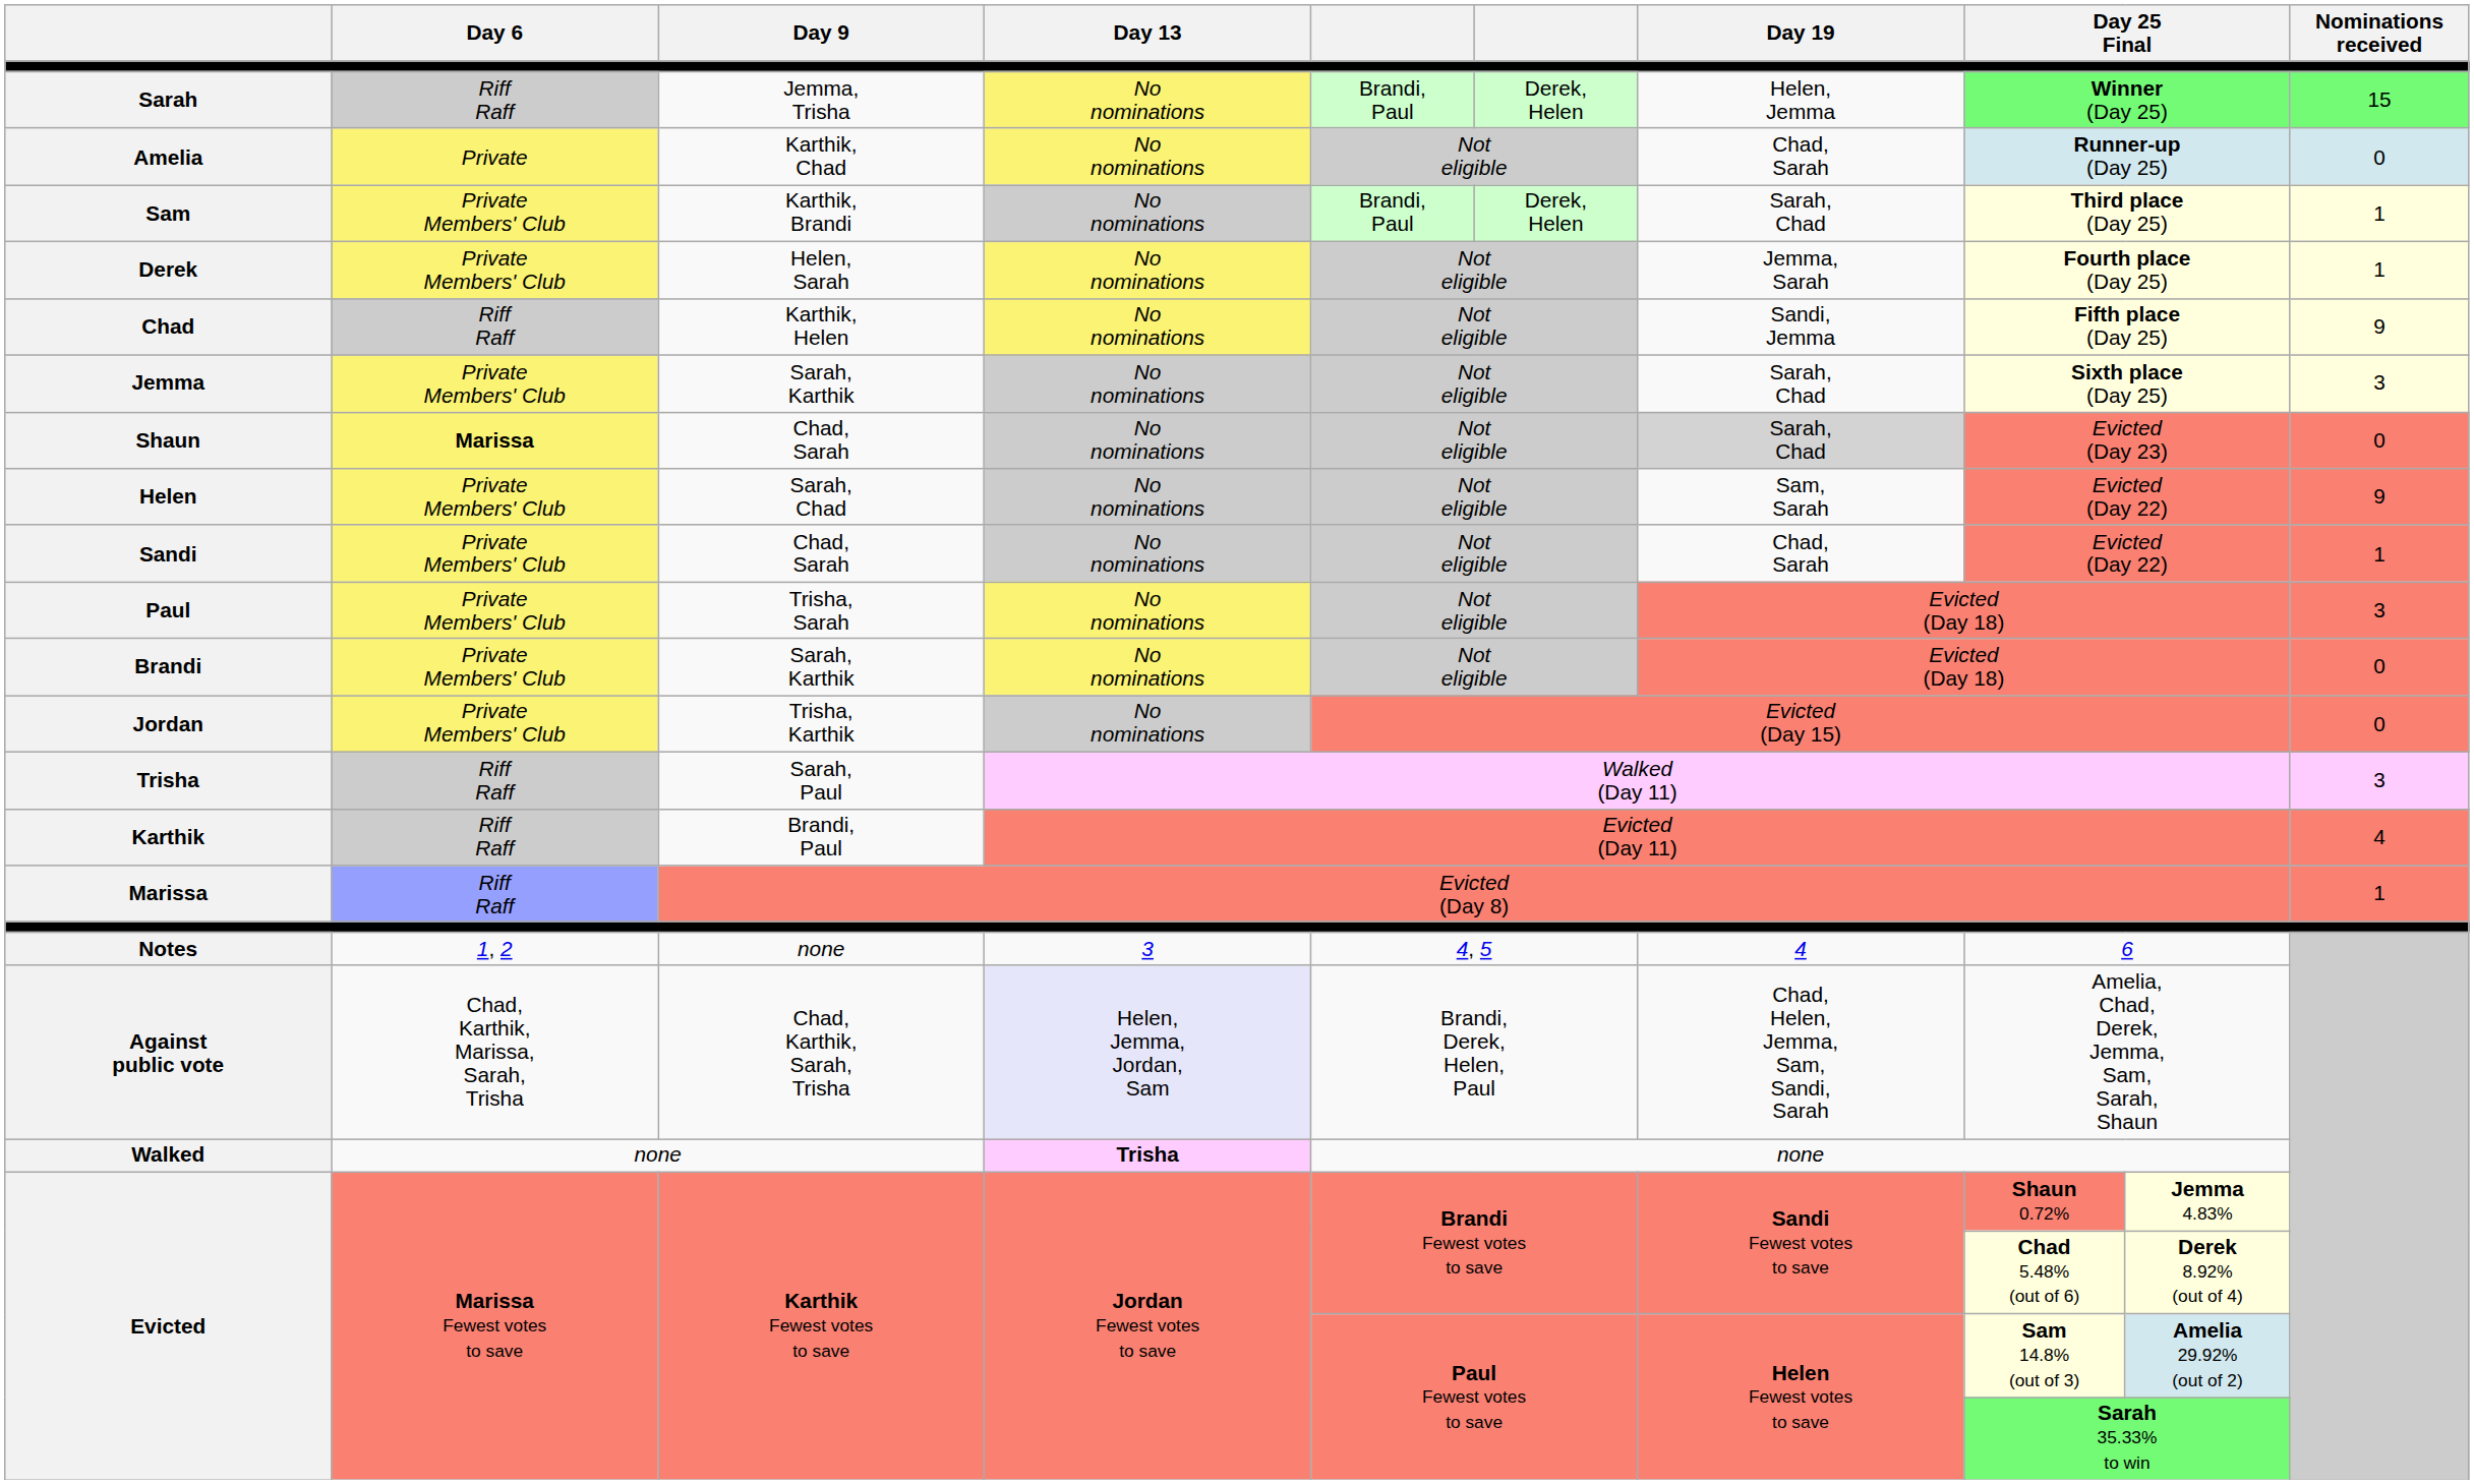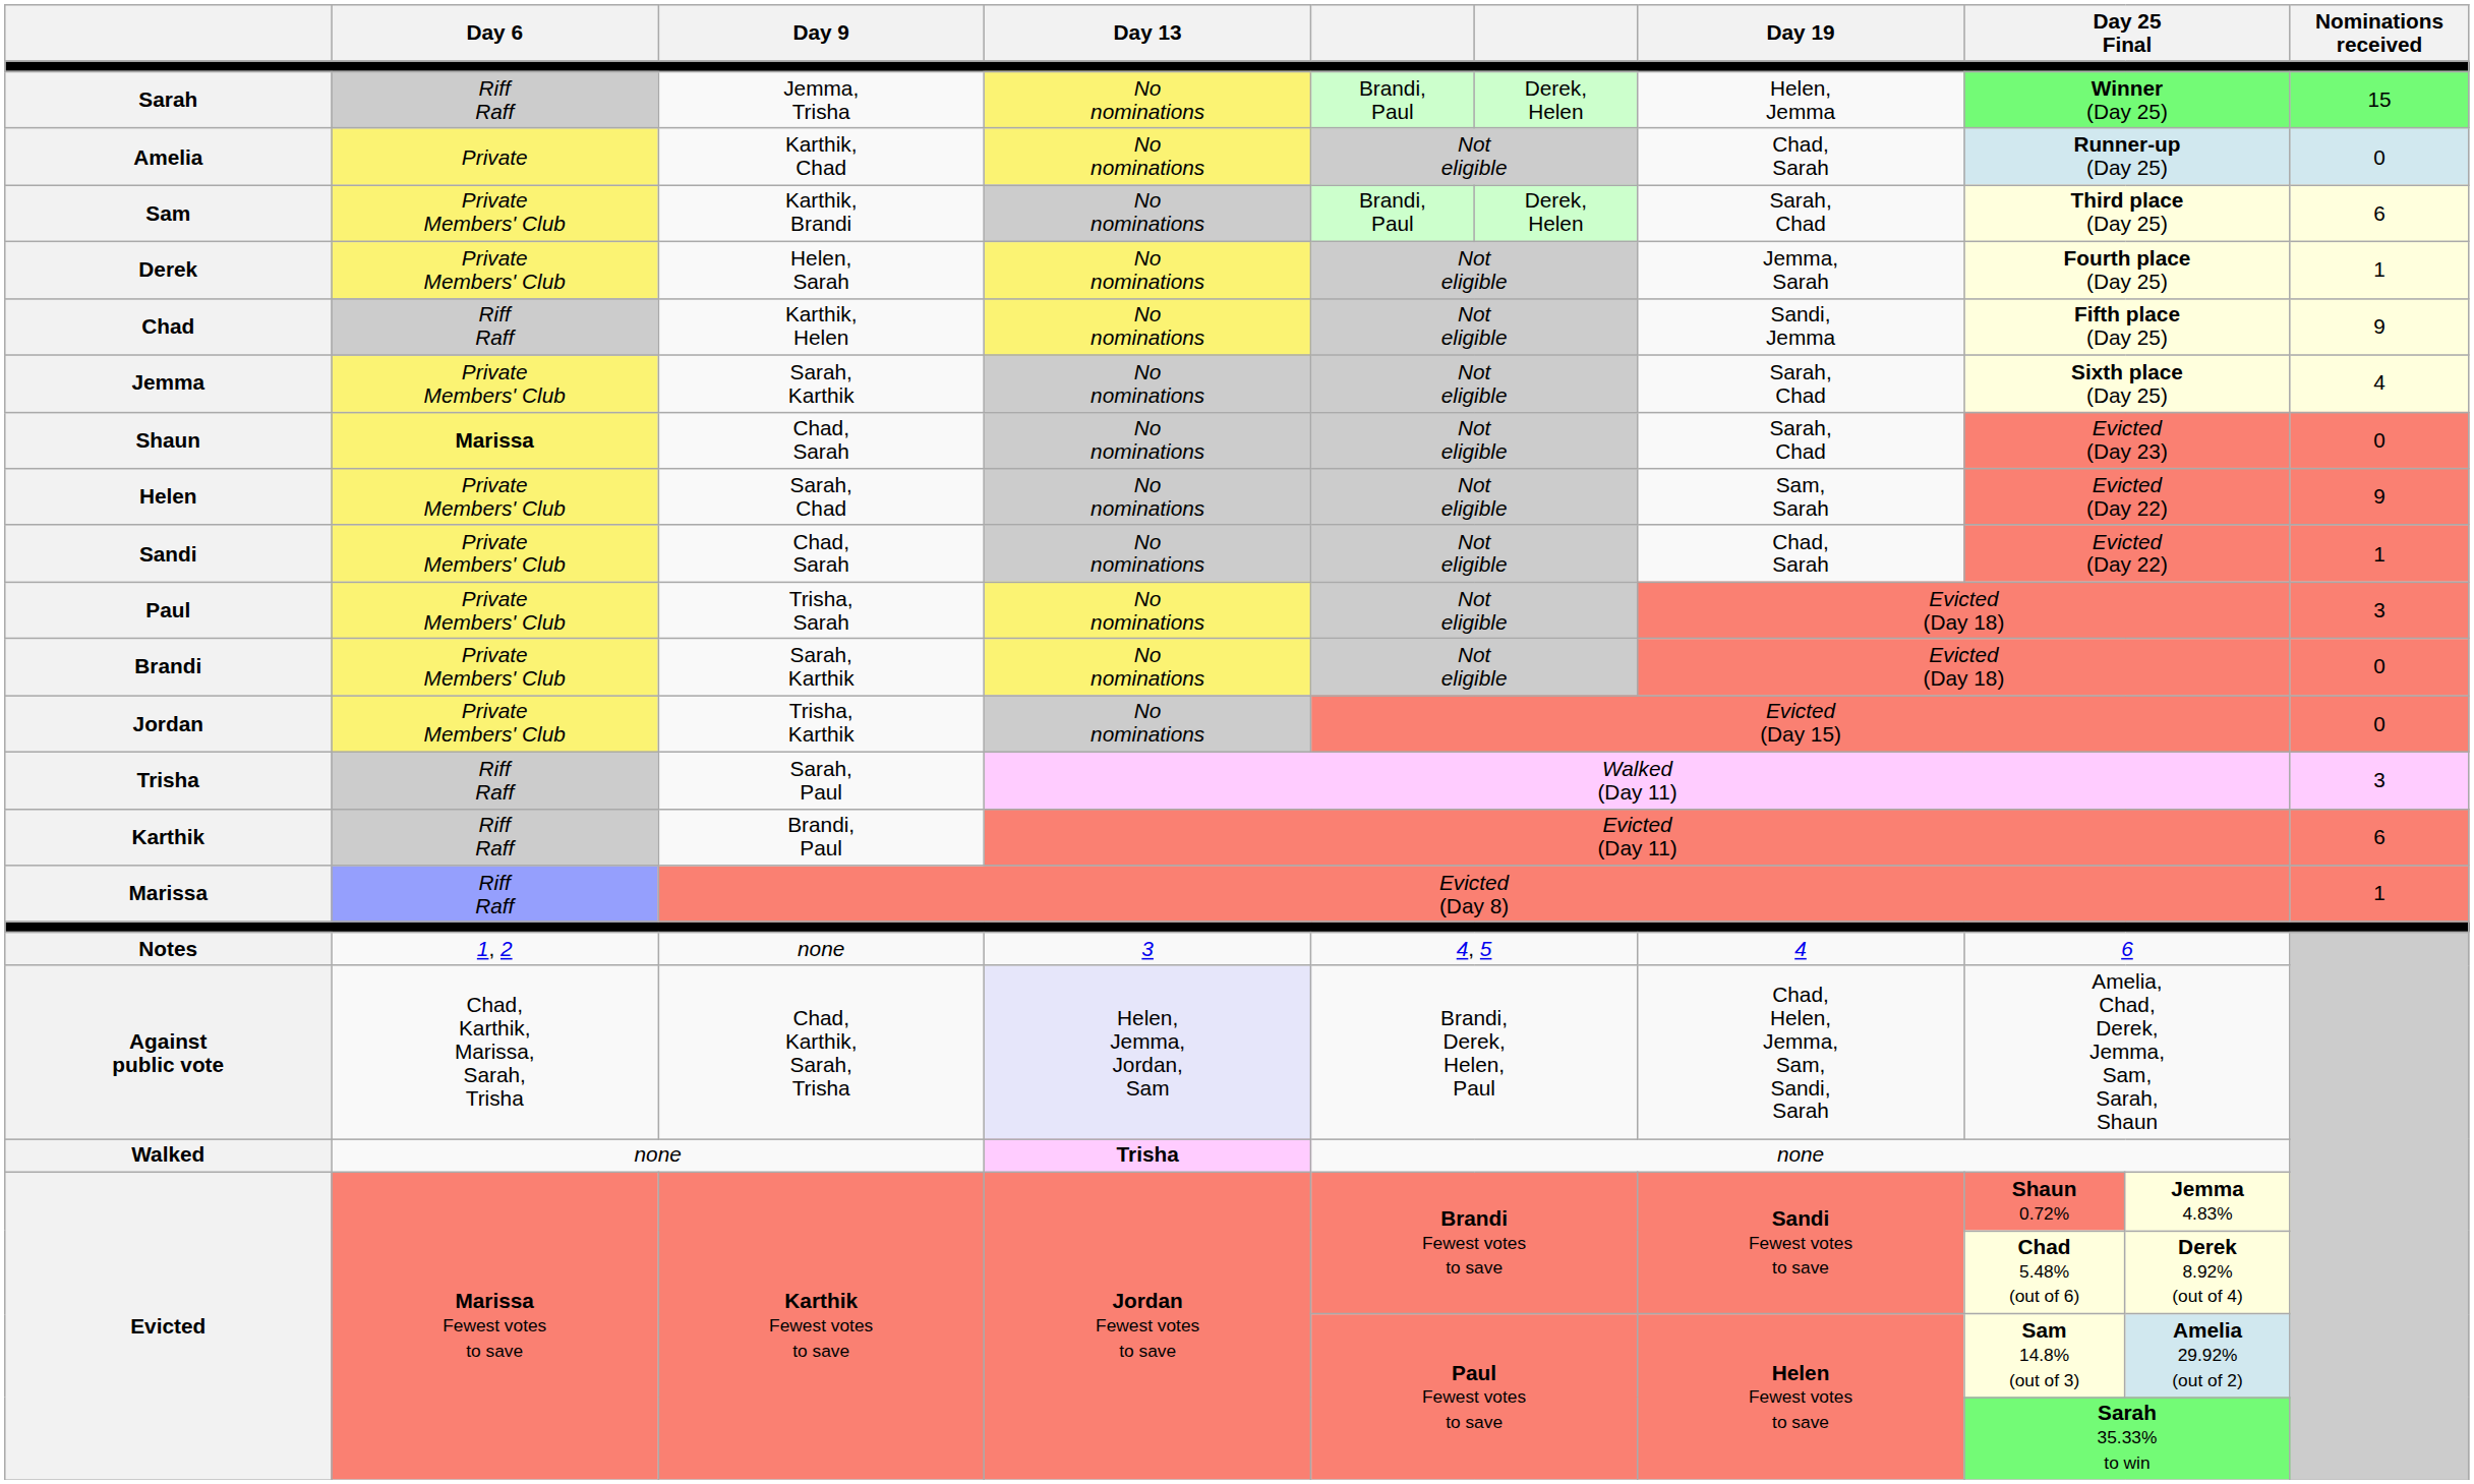Sam | Nominations received: 1 -> 6
Jemma | Nominations received: 3 -> 4
Shaun | Day 19: lightgrey background -> no background
Karthik | Nominations received: 4 -> 6
